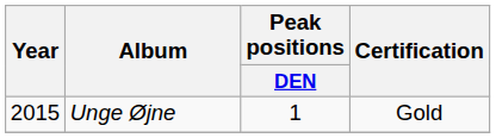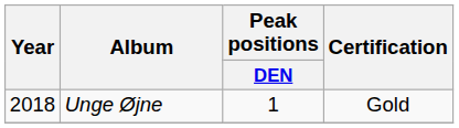Unge Øjne | Year: 2015 -> 2018
